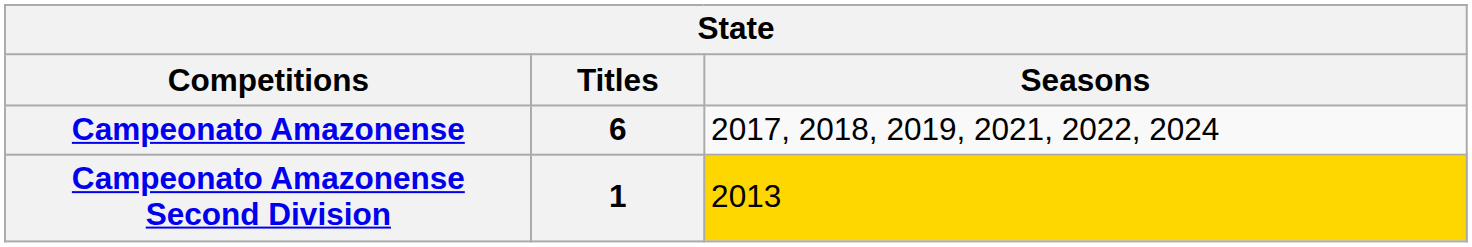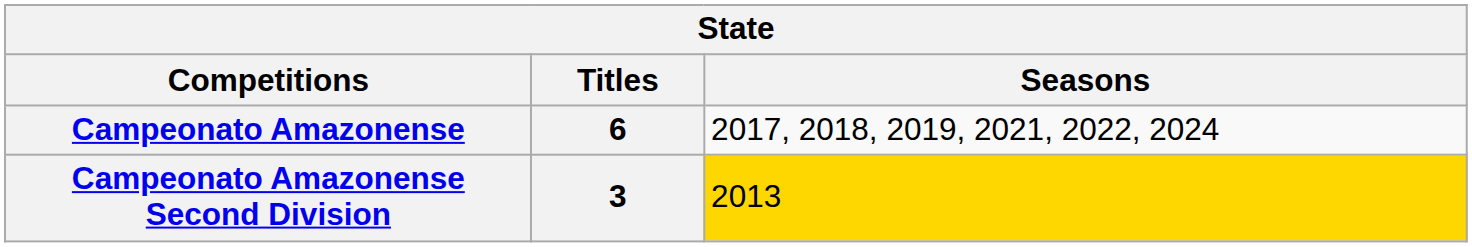Campeonato Amazonense Second Division | Titles: 1 -> 3
